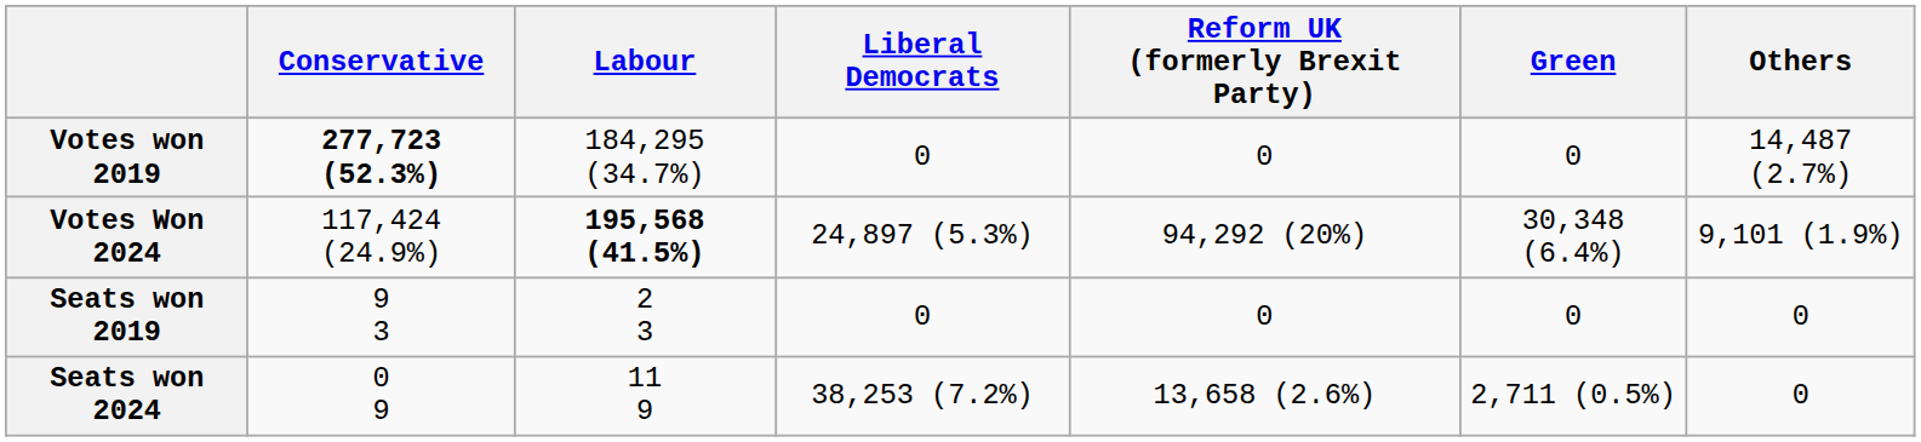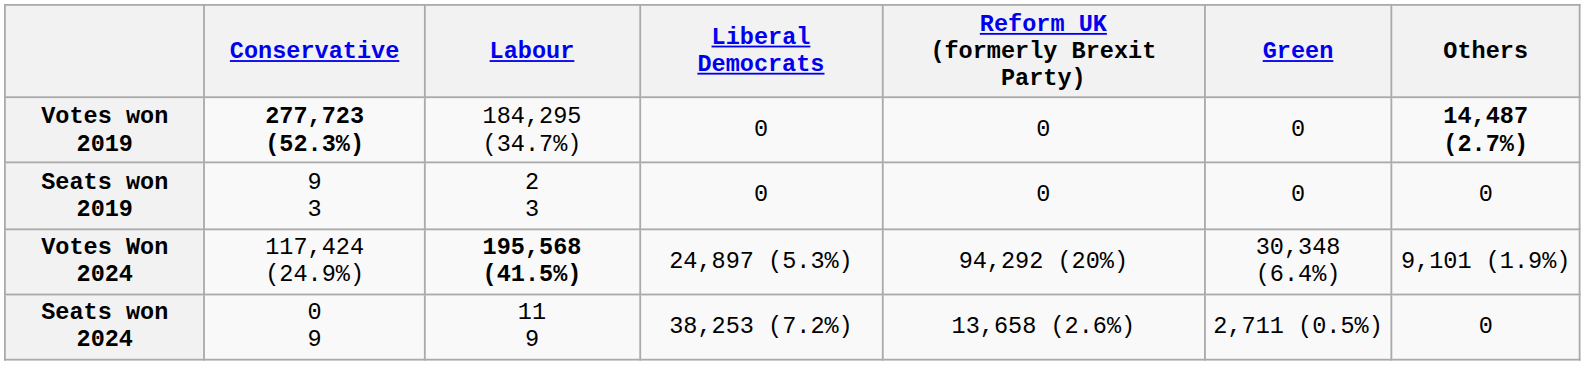Votes won 2019 | Others: normal -> bold
rows swapped: Seats won 2019 <-> Votes Won 2024
